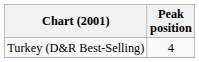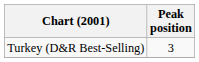Turkey (D&R Best-Selling) | Peak position: 4 -> 3
